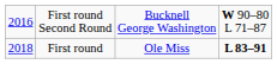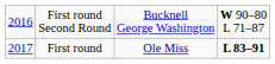First round | column 1: 2018 -> 2017
